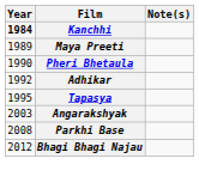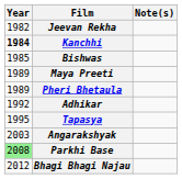+ row: 1982 | Jeevan Rekha
+ row: 1985 | Bishwas
Pheri Bhetaula | Year: 1990 -> 1989
Parkhi Base | Year: no background -> lightgreen background
